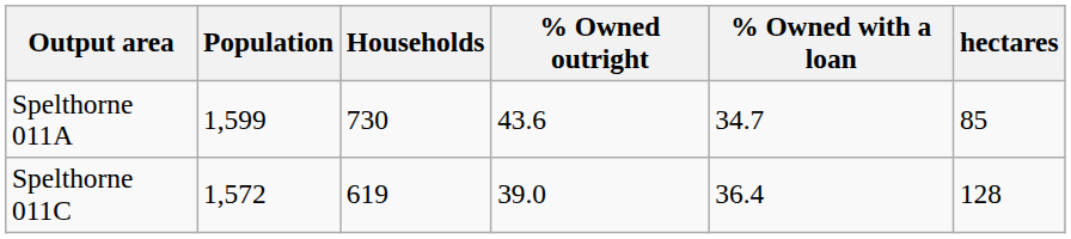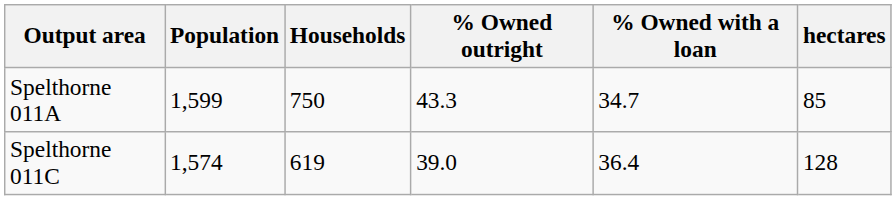Spelthorne 011A | Households: 730 -> 750
Spelthorne 011A | % Owned outright: 43.6 -> 43.3
Spelthorne 011C | Population: 1,572 -> 1,574
